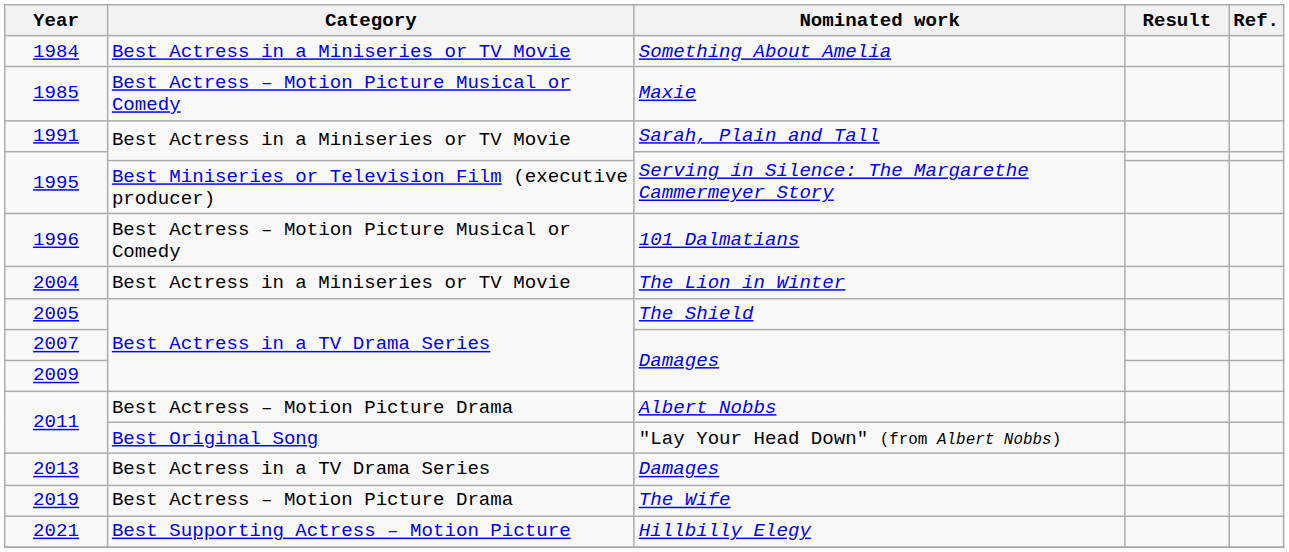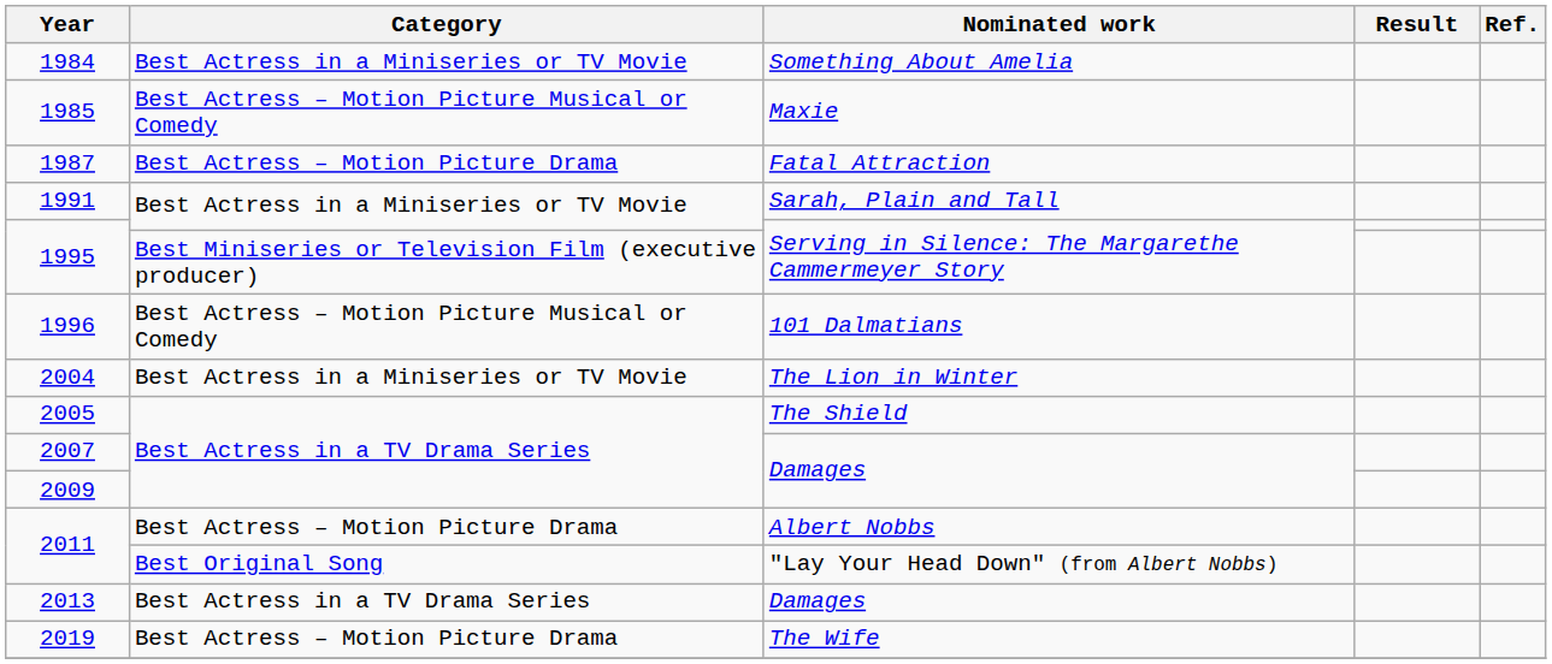+ row: 1987 | Best Actress – Motion Picture Drama | Fatal Attraction
- row: 2021 | Best Supporting Actress – Motion Picture | Hillbilly Elegy
